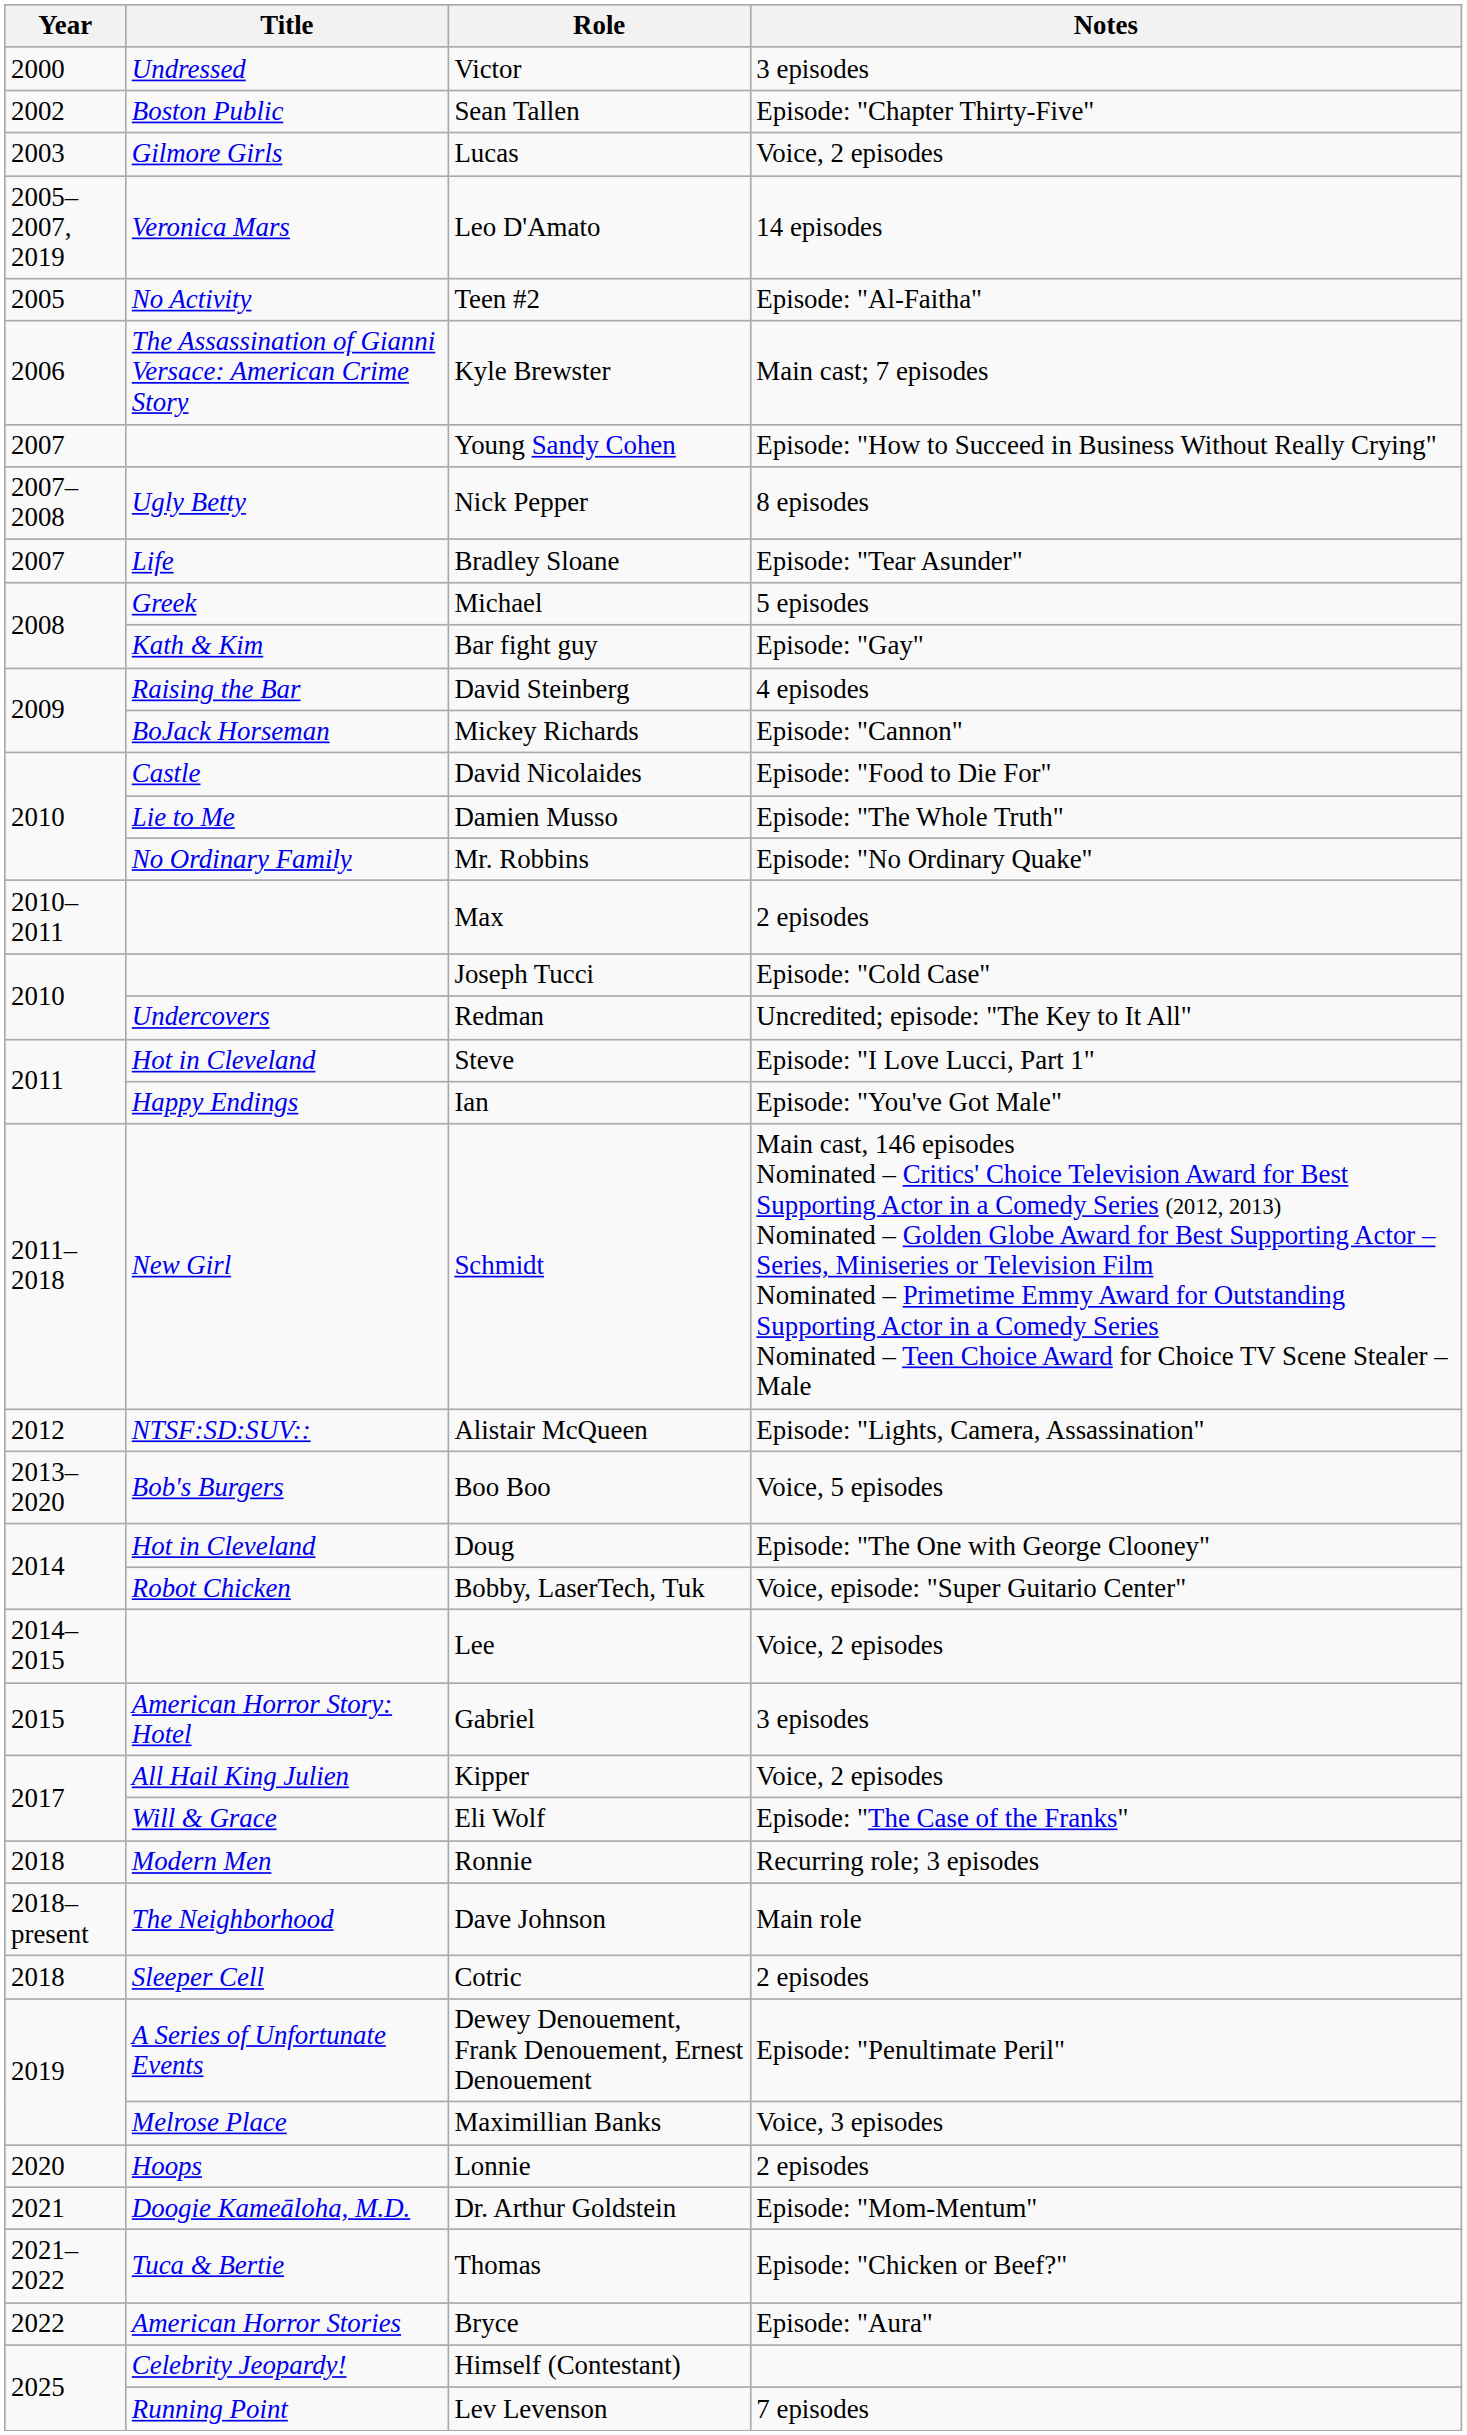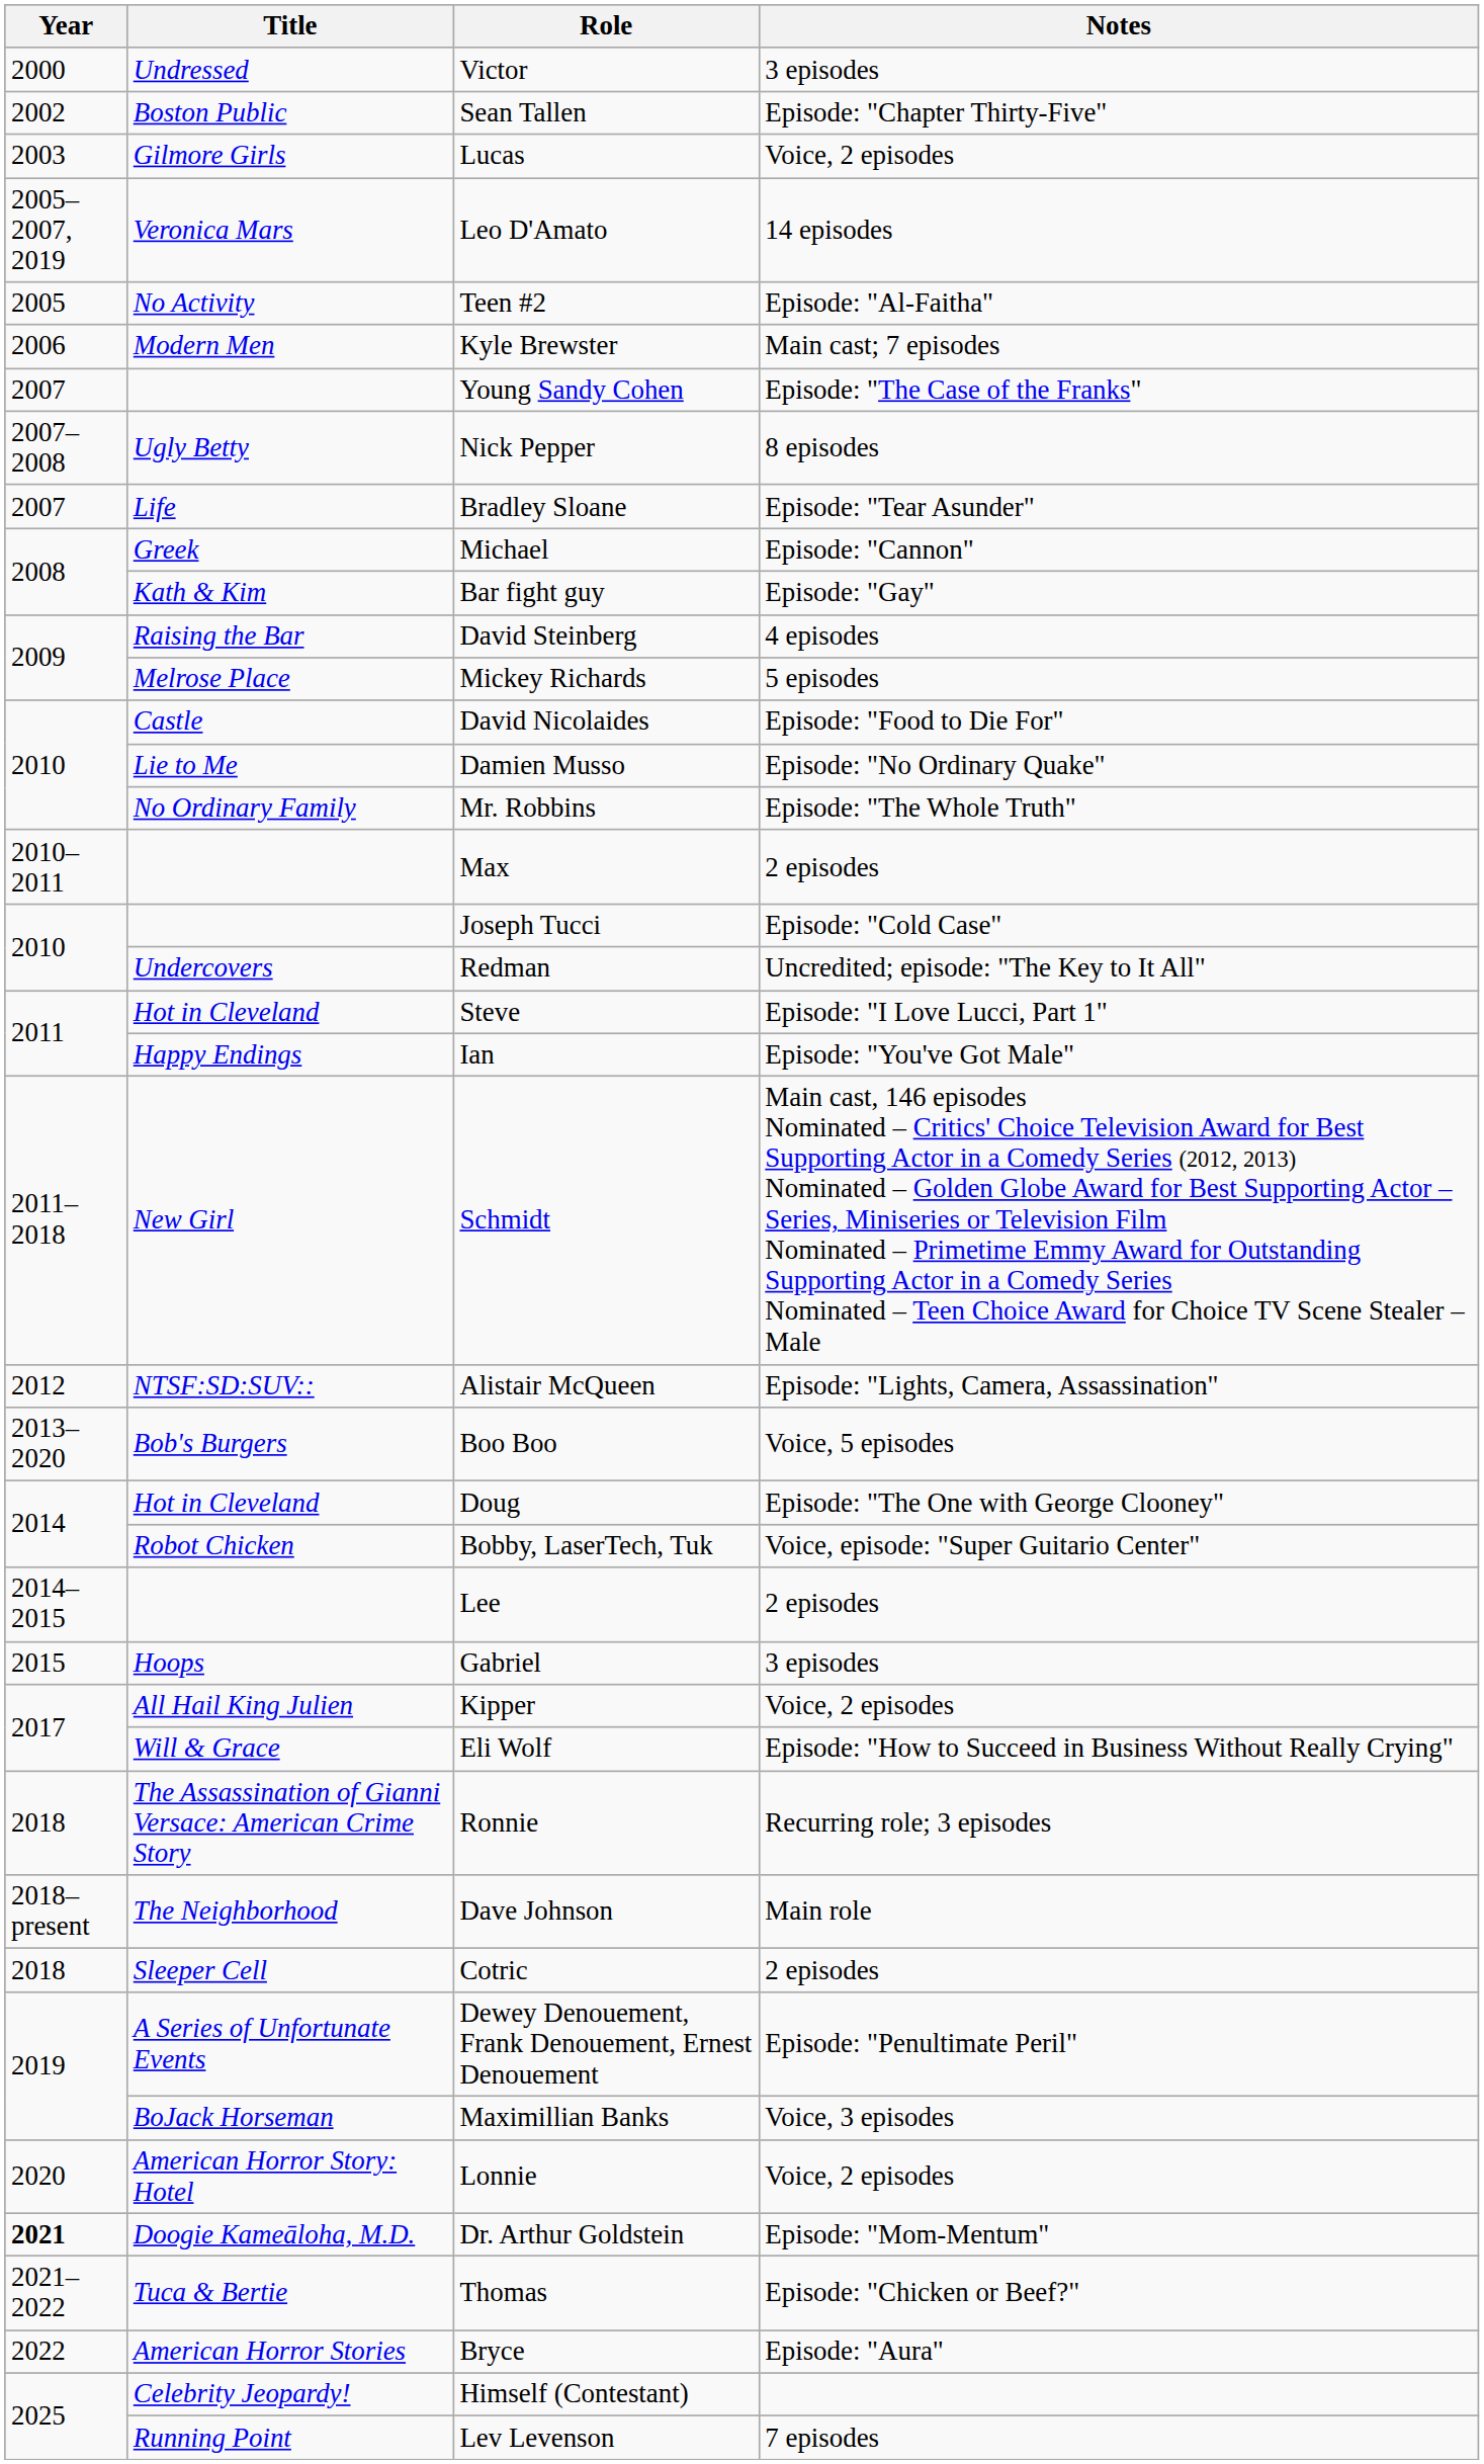Kyle Brewster | Title: The Assassination of Gianni Versace: American Crime Story -> Modern Men
Young Sandy Cohen | Notes: Episode: "How to Succeed in Business Without Really Crying" -> Episode: "The Case of the Franks"
Michael | Notes: 5 episodes -> Episode: "Cannon"
Mickey Richards | Title: BoJack Horseman -> Melrose Place
Mickey Richards | Notes: Episode: "Cannon" -> 5 episodes
Damien Musso | Notes: Episode: "The Whole Truth" -> Episode: "No Ordinary Quake"
Mr. Robbins | Notes: Episode: "No Ordinary Quake" -> Episode: "The Whole Truth"
Lee | Notes: Voice, 2 episodes -> 2 episodes
Gabriel | Title: American Horror Story: Hotel -> Hoops
Eli Wolf | Notes: Episode: "The Case of the Franks" -> Episode: "How to Succeed in Business Without Really Crying"
Ronnie | Title: Modern Men -> The Assassination of Gianni Versace: American Crime Story
Maximillian Banks | Title: Melrose Place -> BoJack Horseman
Lonnie | Title: Hoops -> American Horror Story: Hotel
Lonnie | Notes: 2 episodes -> Voice, 2 episodes
Dr. Arthur Goldstein | Year: normal -> bold
